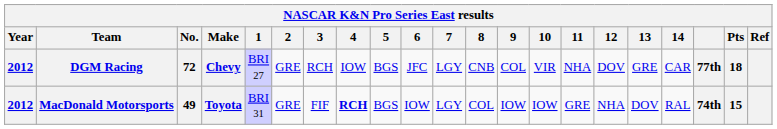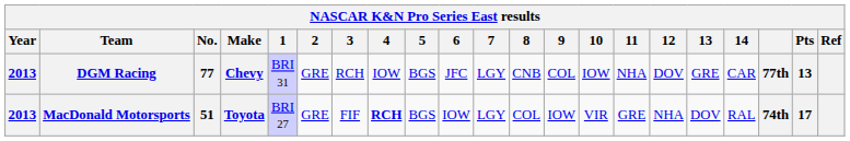DGM Racing | Year: 2012 -> 2013
DGM Racing | No.: 72 -> 77
DGM Racing | 1: BRI 27 -> BRI 31
DGM Racing | 10: VIR -> IOW
DGM Racing | Pts: 18 -> 13
MacDonald Motorsports | Year: 2012 -> 2013
MacDonald Motorsports | No.: 49 -> 51
MacDonald Motorsports | 1: BRI 31 -> BRI 27
MacDonald Motorsports | 10: IOW -> VIR
MacDonald Motorsports | Pts: 15 -> 17
